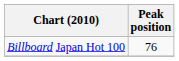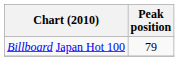Billboard Japan Hot 100 | Peak position: 76 -> 79
